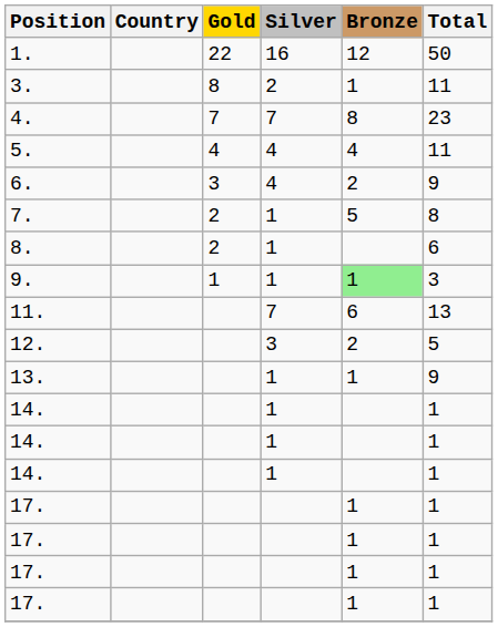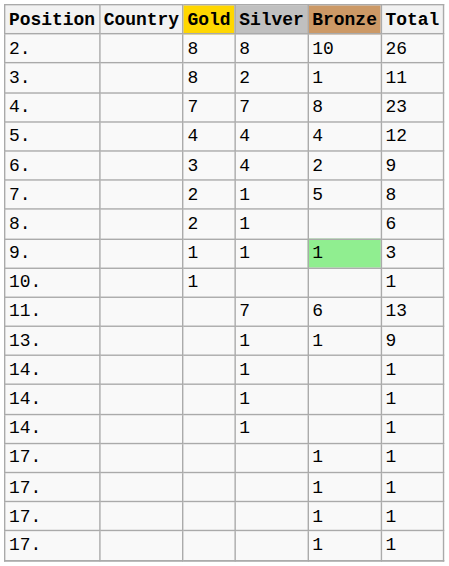- row: 1. | 22 | 16 | 12 | 50
+ row: 2. | 8 | 8 | 10 | 26
5. | Total: 11 -> 12
+ row: 10. | 1 | 1
- row: 12. | 3 | 2 | 5
